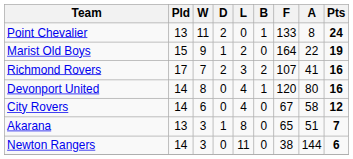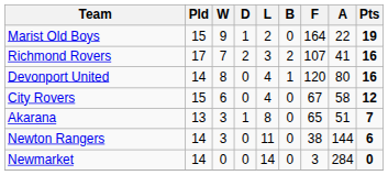- row: Point Chevalier | 13 | 11 | 2 | 0 | 1 | 133 | 8 | 24
City Rovers | Pld: 14 -> 15
+ row: Newmarket | 14 | 0 | 0 | 14 | 0 | 3 | 284 | 0
